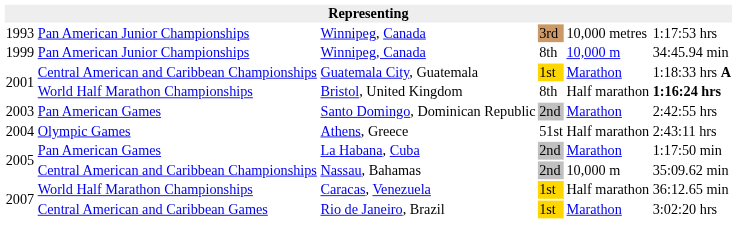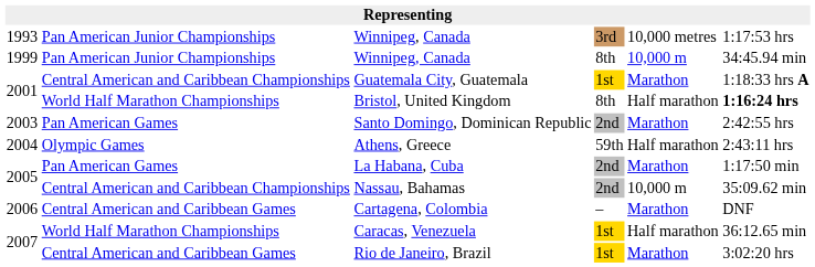Athens, Greece | column 4: 51st -> 59th
+ row: 2006 | Central American and Caribbean Games | Cartagena, Colombia | – | Marathon | DNF
